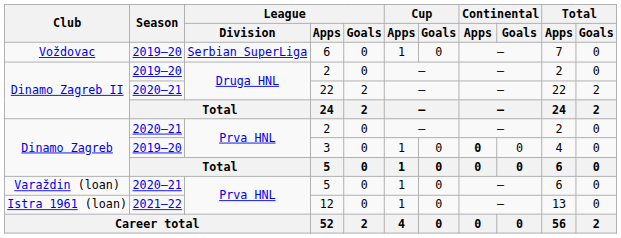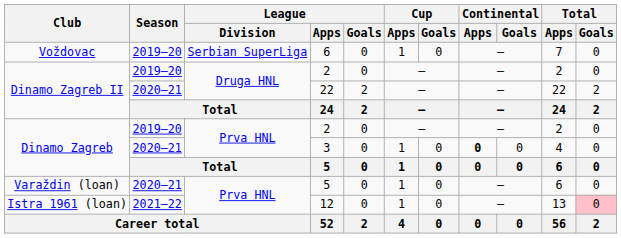Dinamo Zagreb / 2 | Season: 2020–21 -> 2019–20
3 | Season: 2019–20 -> 2020–21
12 | Total / Goals: no background -> pink background
